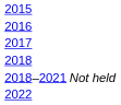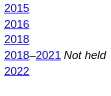- row: 2017
